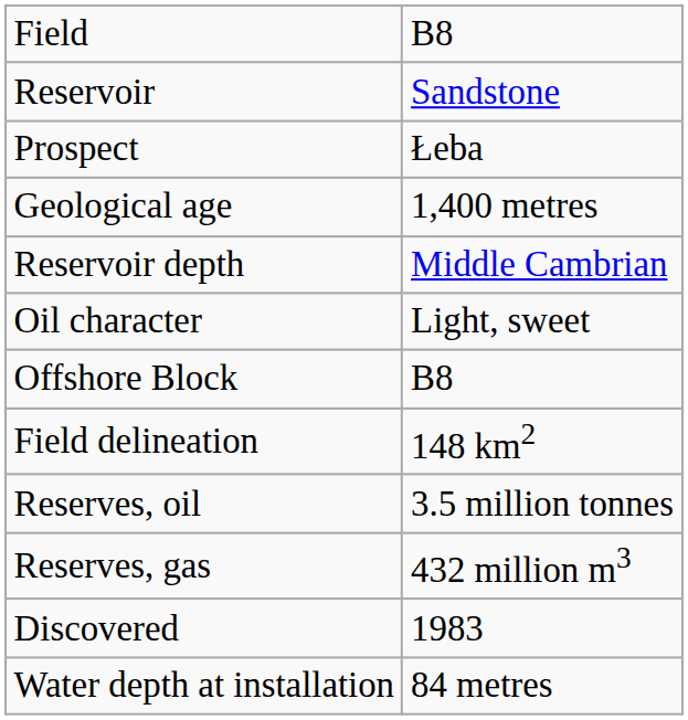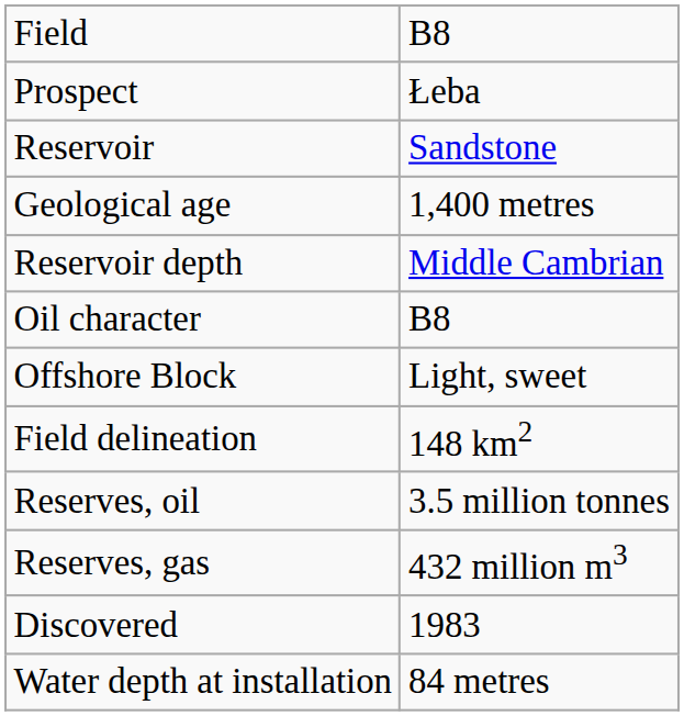rows swapped: Prospect <-> Reservoir
Oil character | column 2: Light, sweet -> B8
Offshore Block | column 2: B8 -> Light, sweet
